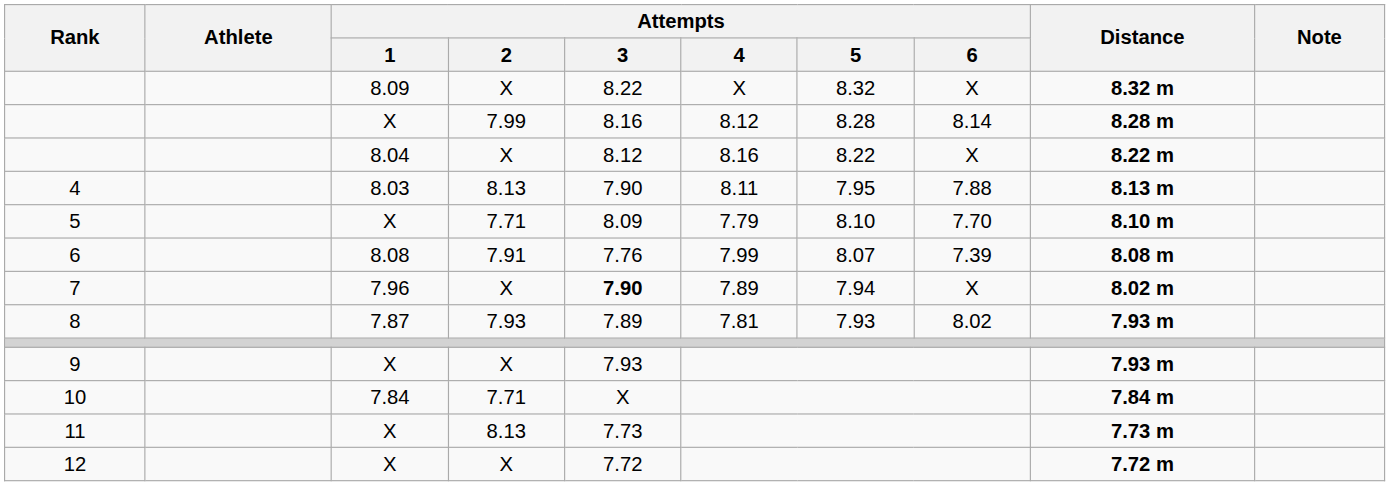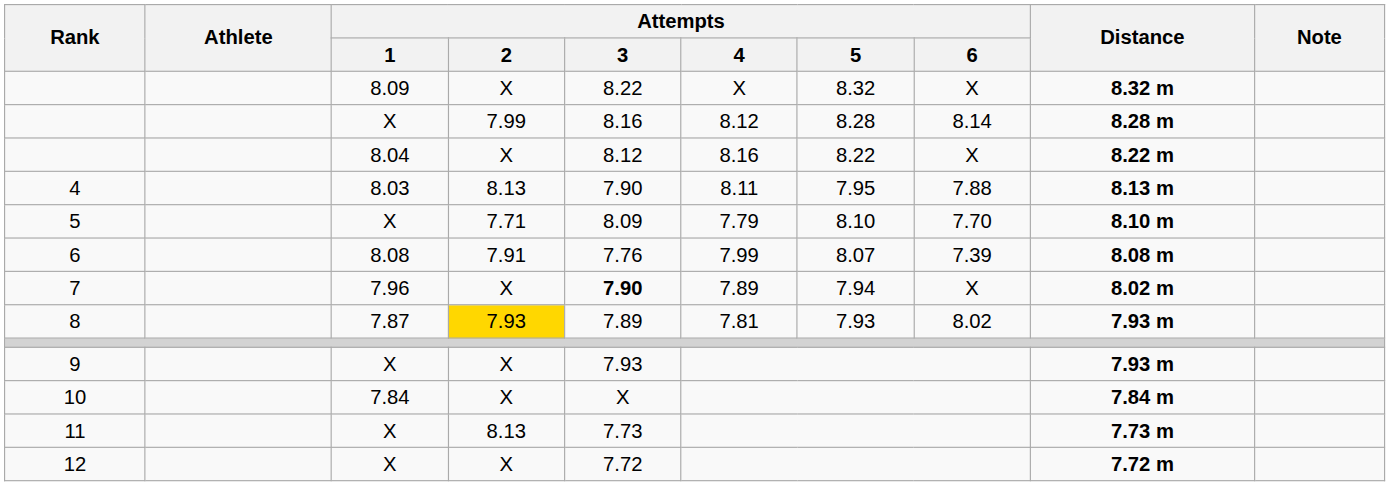8 | Attempts / 2: no background -> gold background
10 | Attempts / 2: 7.71 -> X
